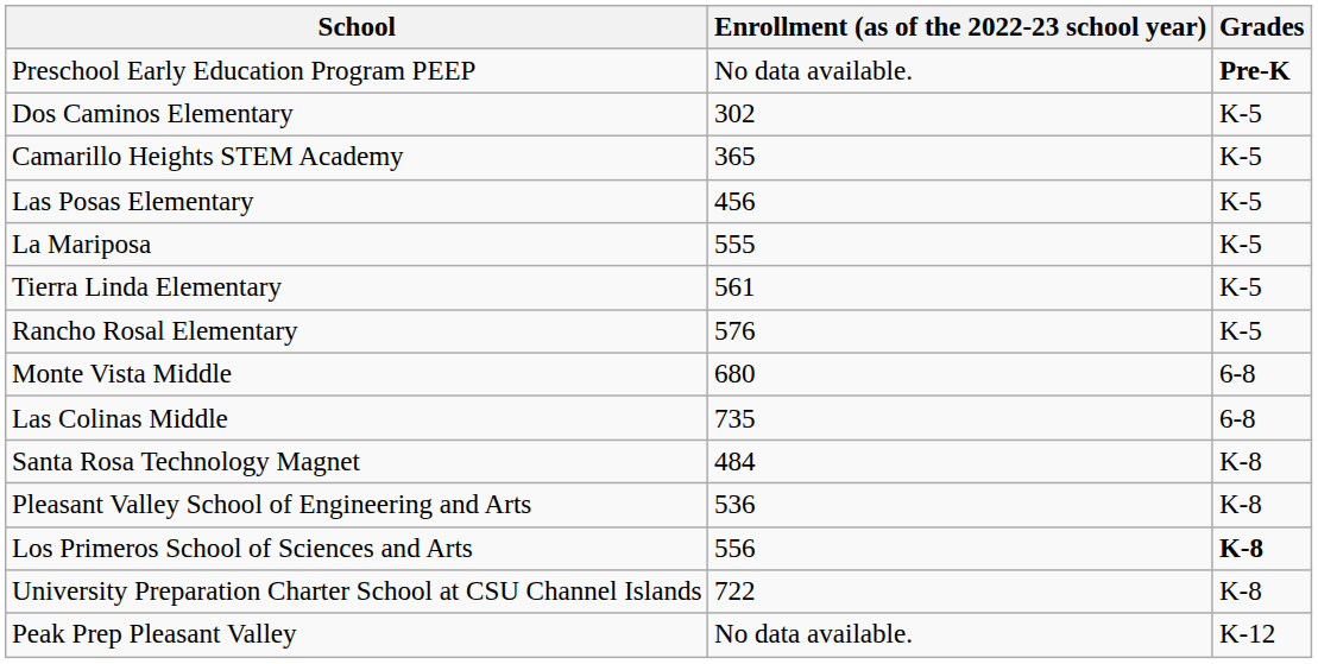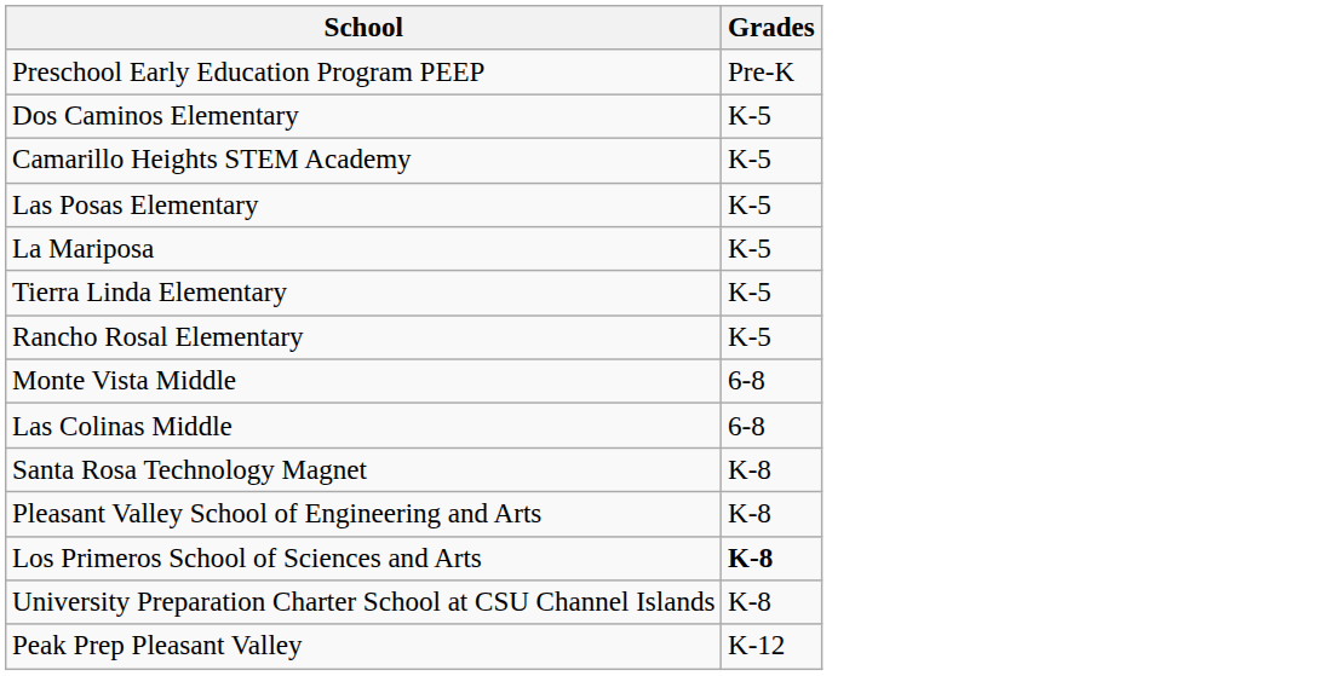- column: Enrollment (as of the 2022-23 school year) | No data available. | 302 | 365 | 456 | 555 | 561 | 576 | 680 | 735 | 484 | 536 | 556 | 722 | No data available.
Preschool Early Education Program PEEP | Grades: bold -> normal
